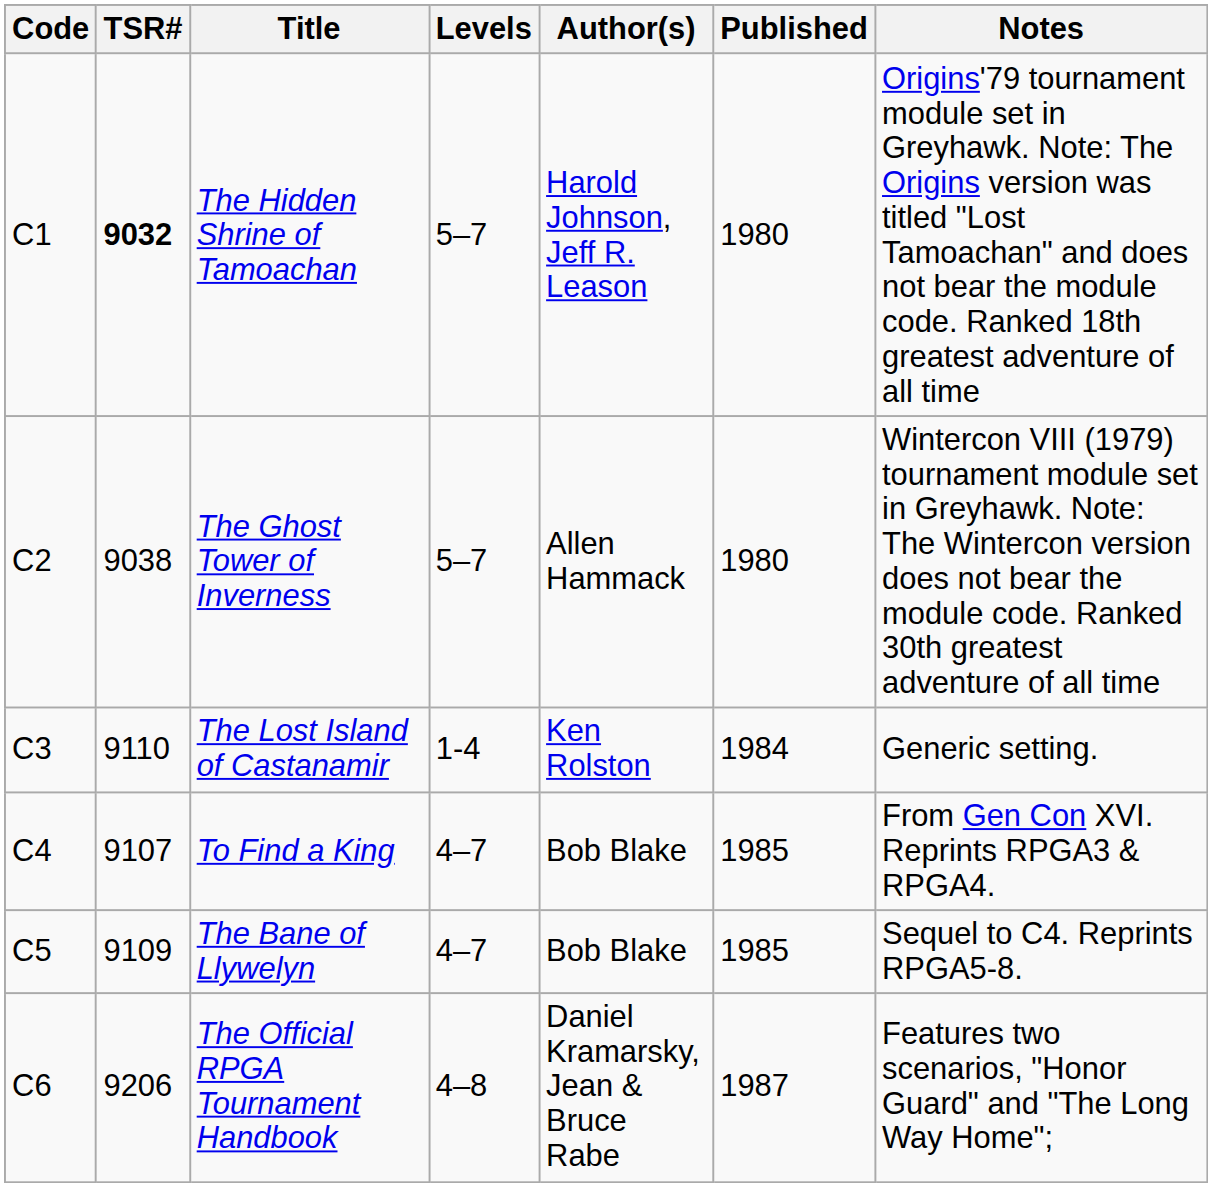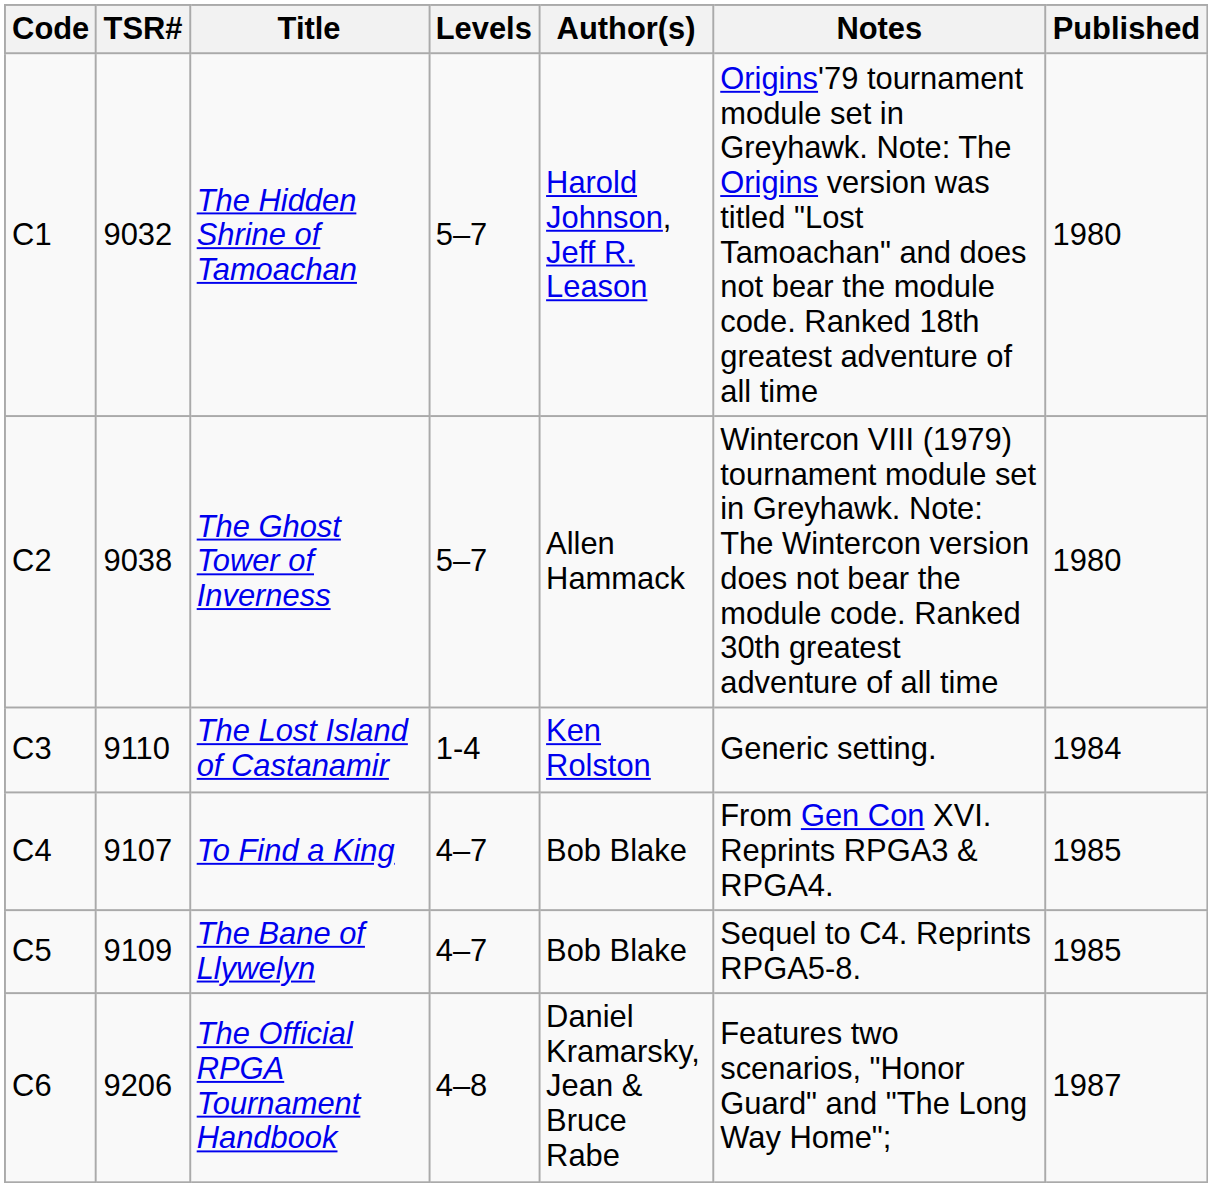columns swapped: Published <-> Notes
The Hidden Shrine of Tamoachan | TSR#: bold -> normal
